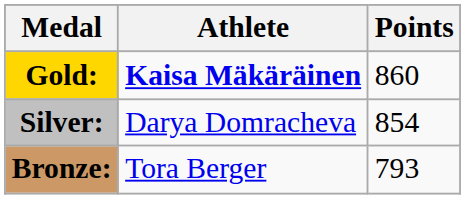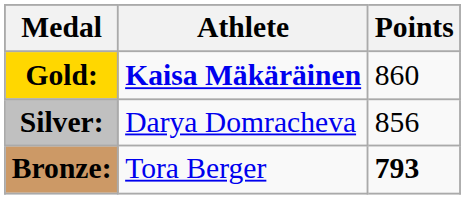Silver: | Points: 854 -> 856
Bronze: | Points: normal -> bold
